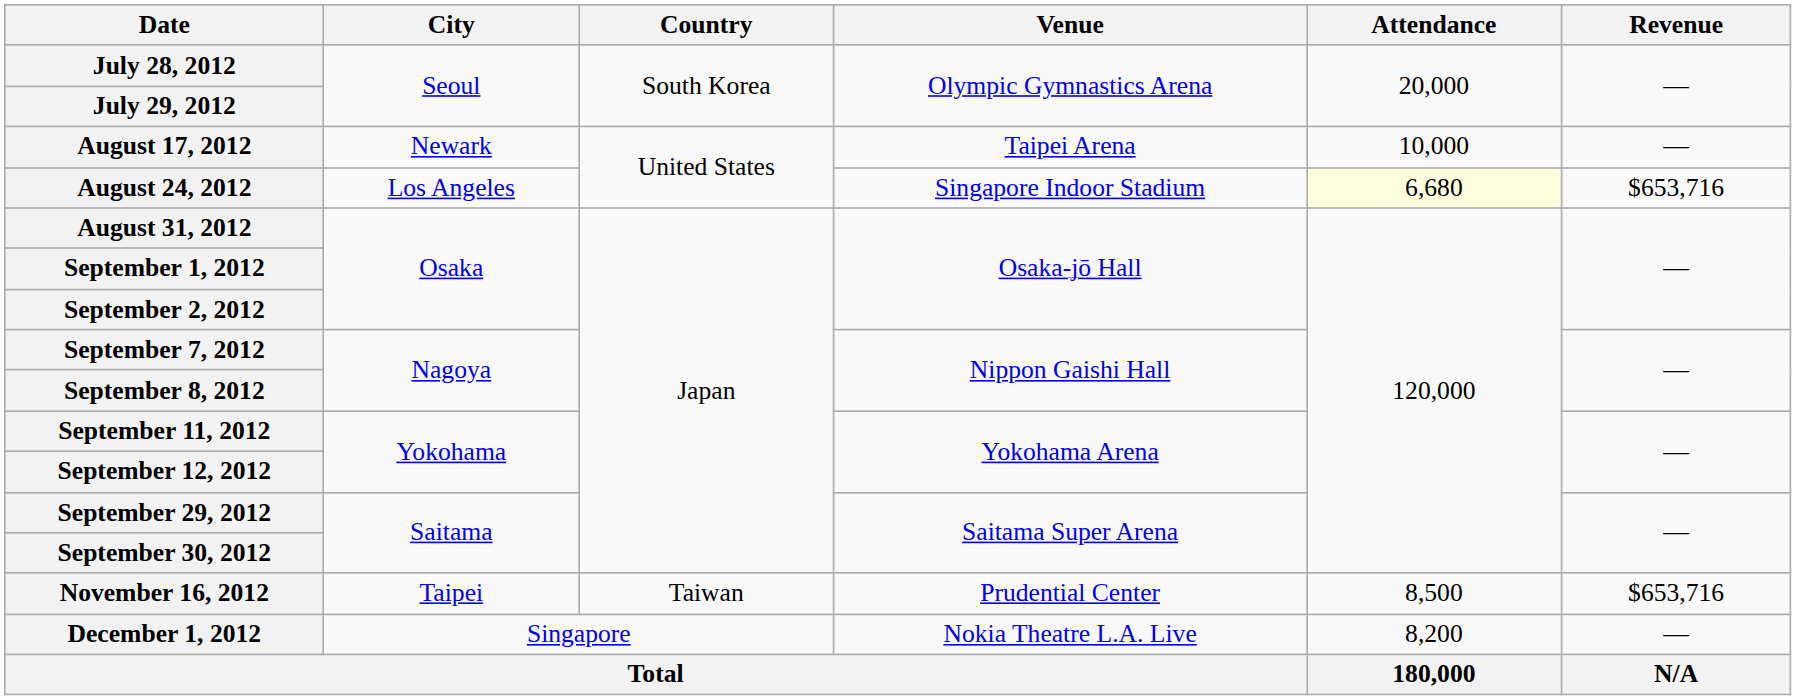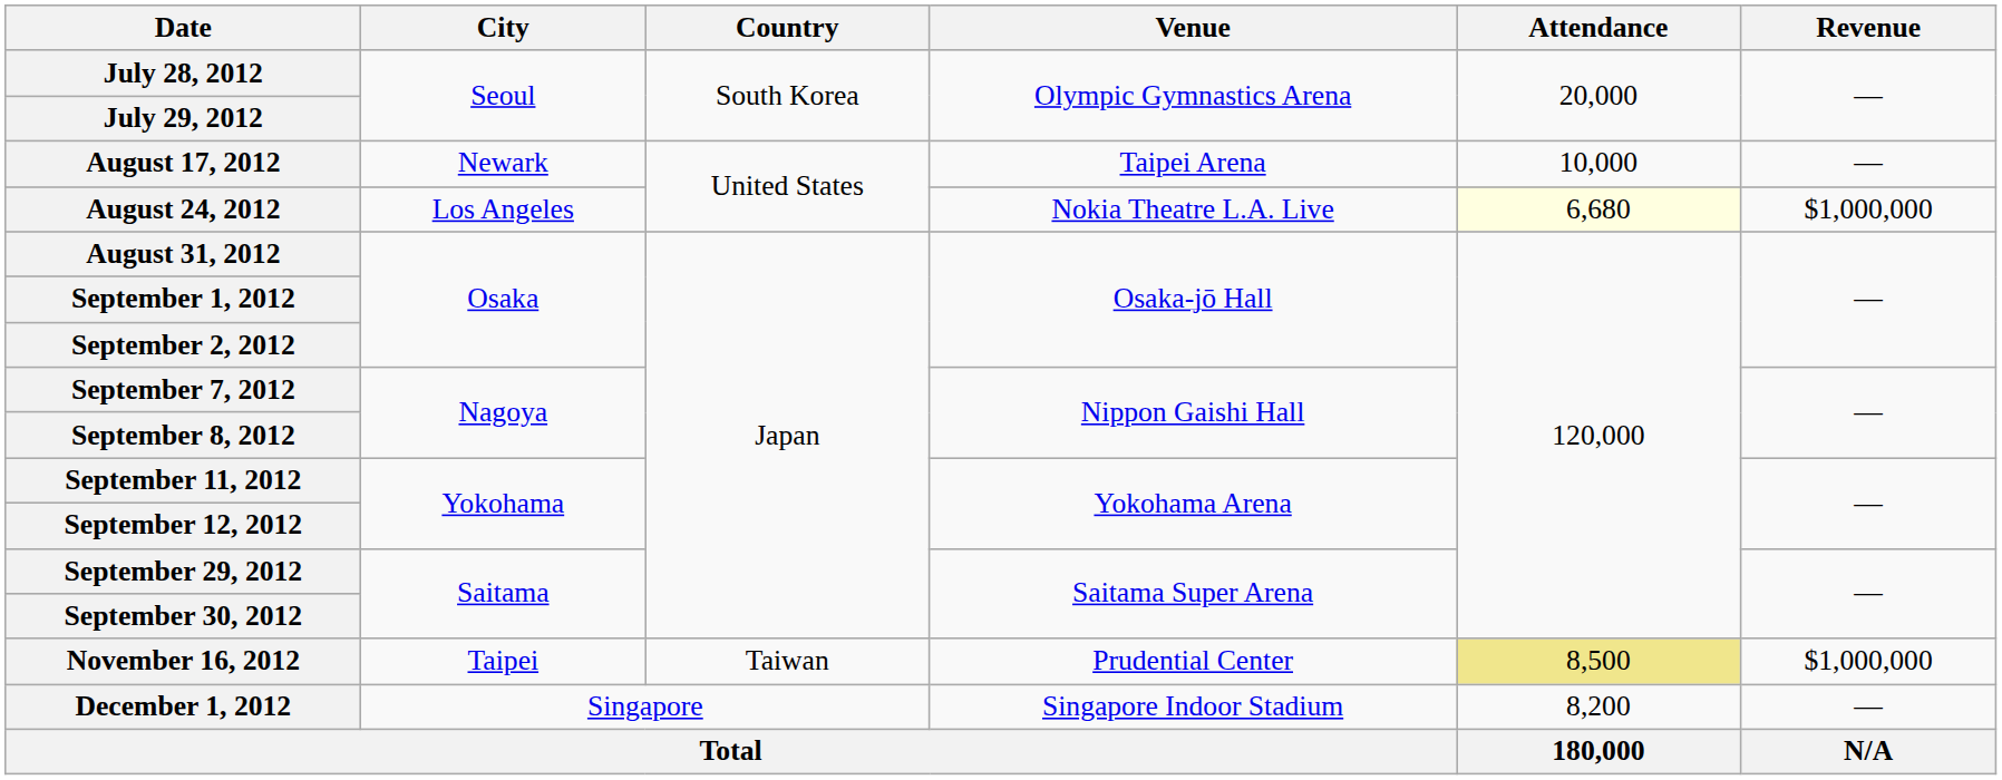August 24, 2012 | Venue: Singapore Indoor Stadium -> Nokia Theatre L.A. Live
August 24, 2012 | Revenue: $653,716 -> $1,000,000
November 16, 2012 | Attendance: no background -> khaki background
November 16, 2012 | Revenue: $653,716 -> $1,000,000
December 1, 2012 | Venue: Nokia Theatre L.A. Live -> Singapore Indoor Stadium
